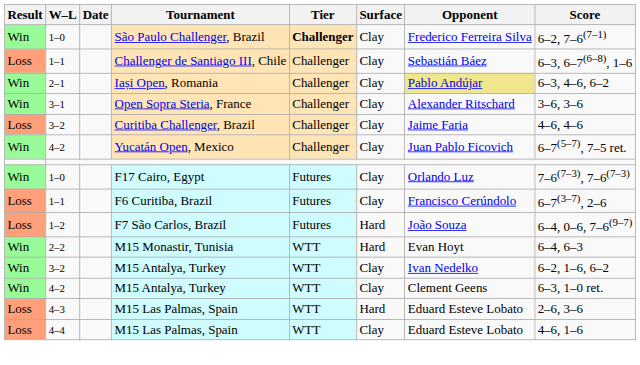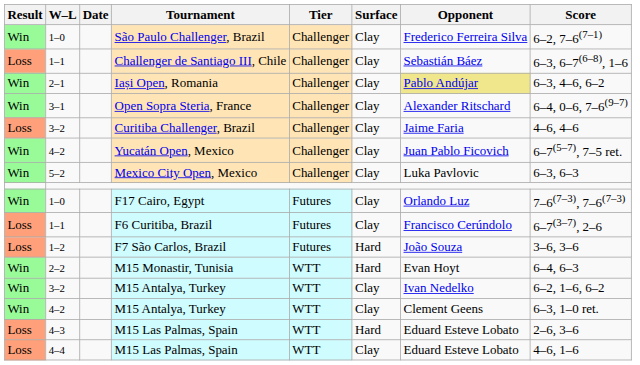São Paulo Challenger, Brazil | Tier: bold -> normal
Open Sopra Steria, France | Score: 3–6, 3–6 -> 6–4, 0–6, 7–6(9–7)
+ row: Win | 5–2 | Mexico City Open, Mexico | Challenger | Clay | Luka Pavlovic | 6–3, 6–3
F7 São Carlos, Brazil | Score: 6–4, 0–6, 7–6(9–7) -> 3–6, 3–6
